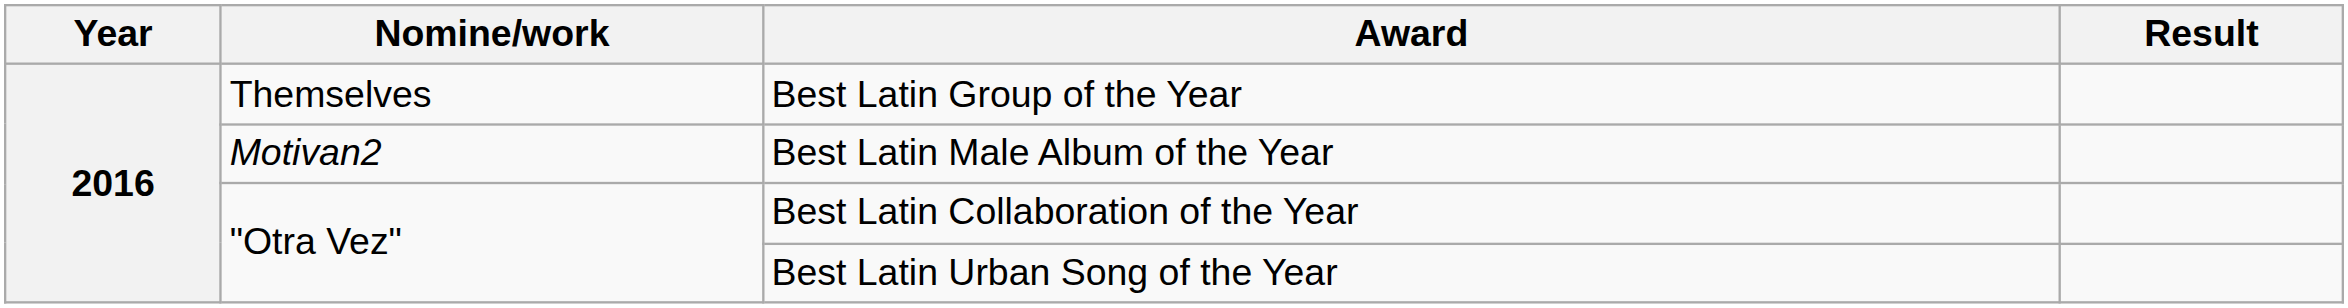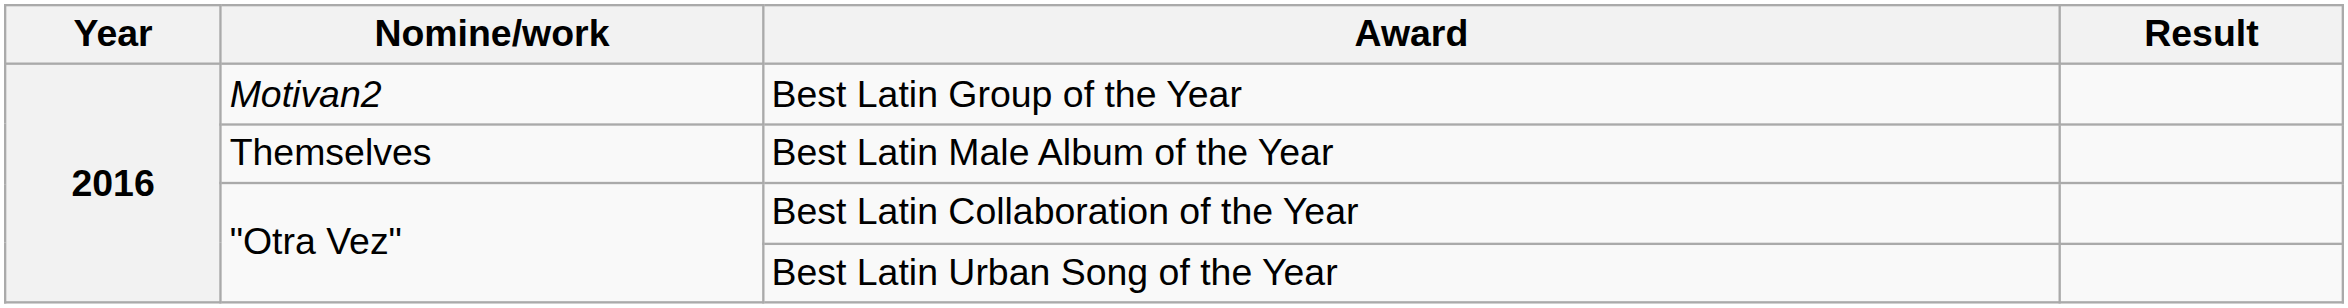Best Latin Group of the Year | Nomine/work: Themselves -> Motivan2
Best Latin Male Album of the Year | Nomine/work: Motivan2 -> Themselves
